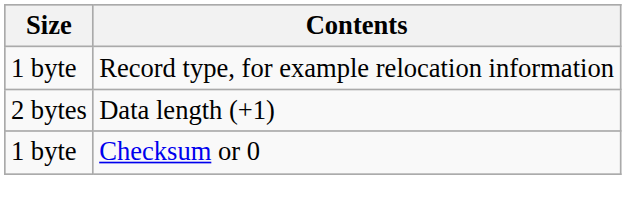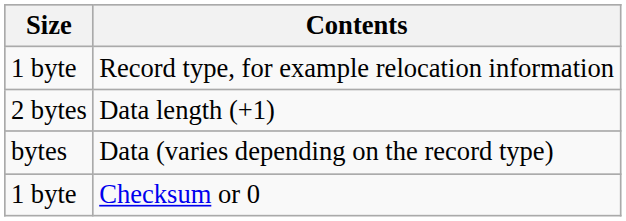+ row: bytes | Data (varies depending on the record type)
